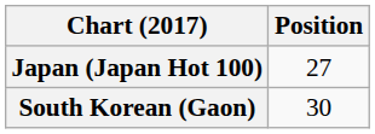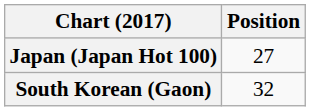South Korean (Gaon) | Position: 30 -> 32
